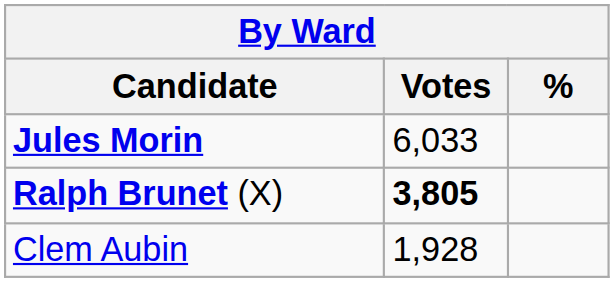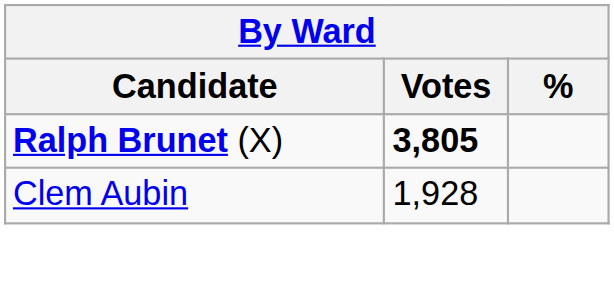- row: Jules Morin | 6,033
